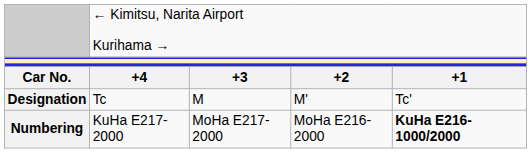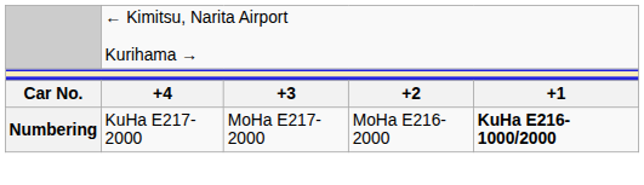- row: Designation | Tc | M | M' | Tc'
